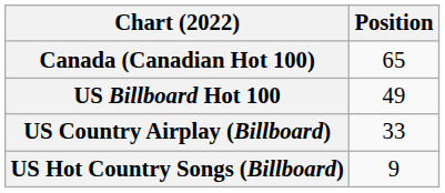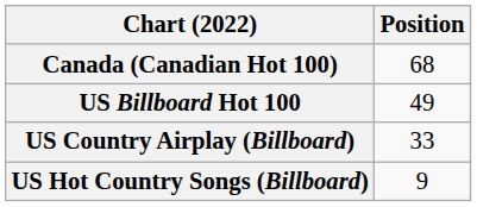Canada (Canadian Hot 100) | Position: 65 -> 68
